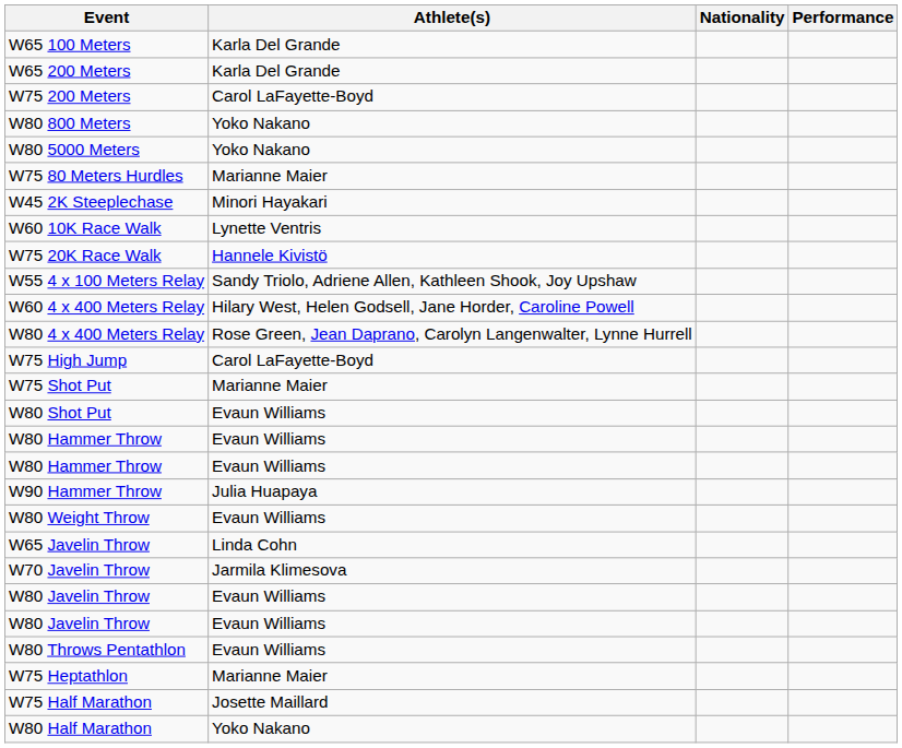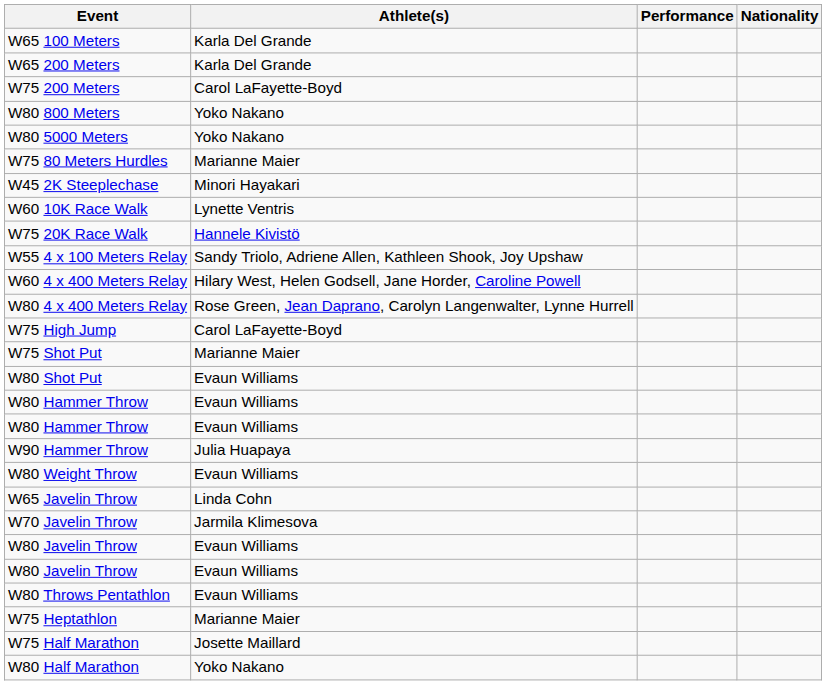columns swapped: Nationality <-> Performance
